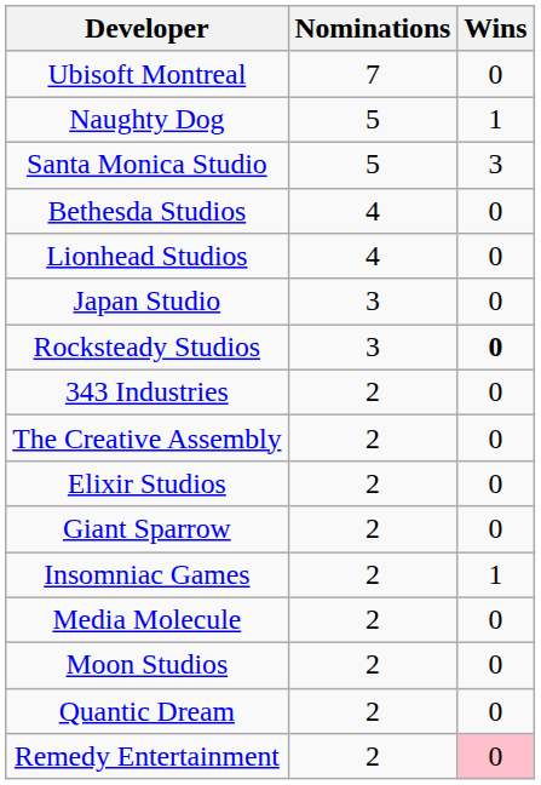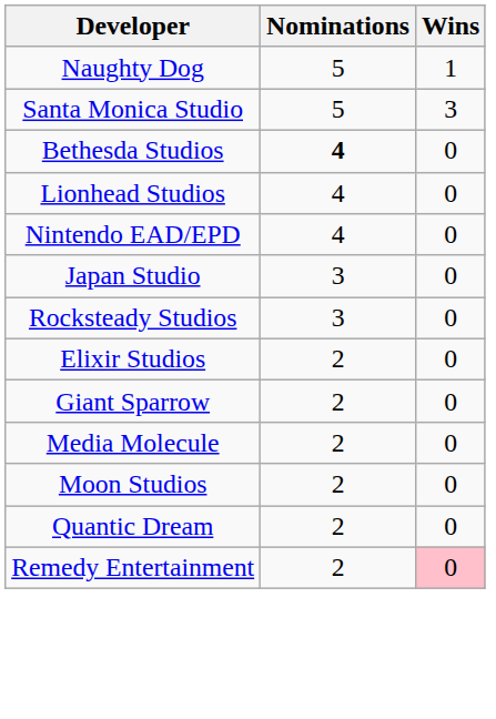- row: Ubisoft Montreal | 7 | 0
Bethesda Studios | Nominations: normal -> bold
+ row: Nintendo EAD/EPD | 4 | 0
Rocksteady Studios | Wins: bold -> normal
- row: 343 Industries | 2 | 0
- row: The Creative Assembly | 2 | 0
- row: Insomniac Games | 2 | 1
